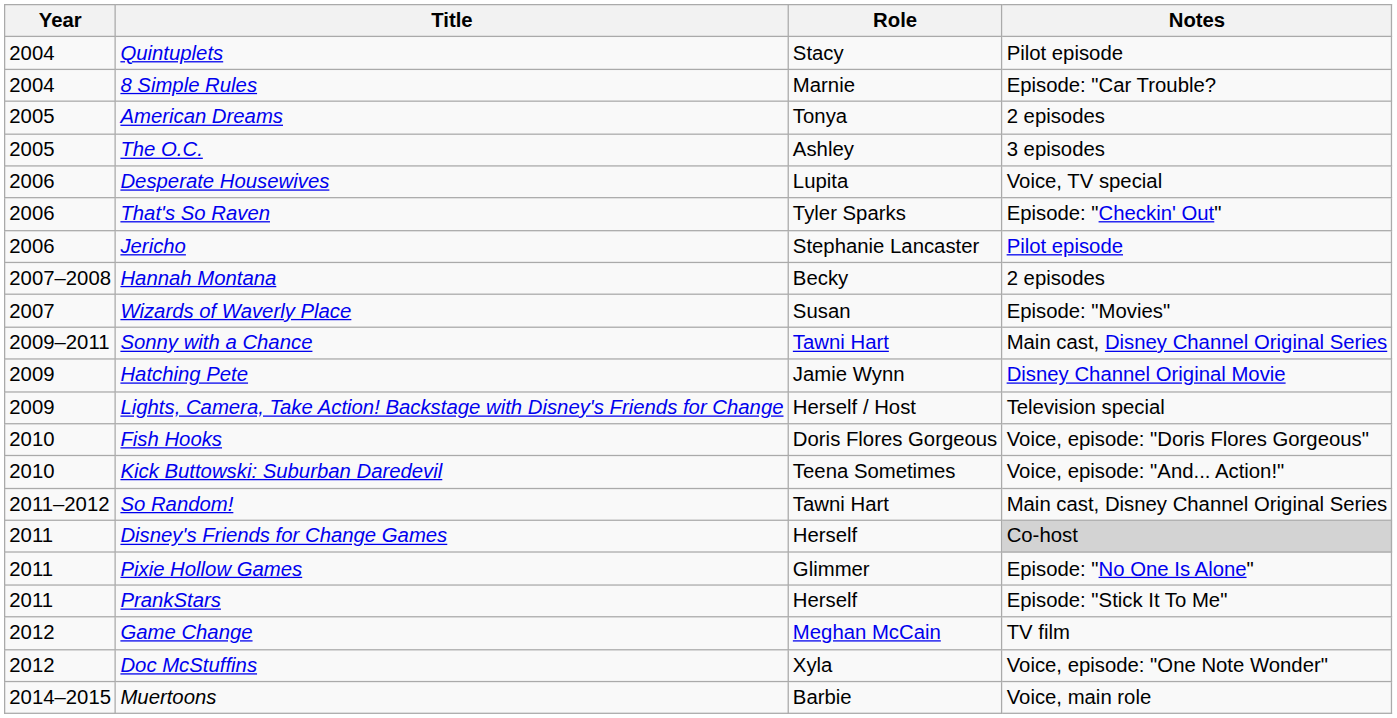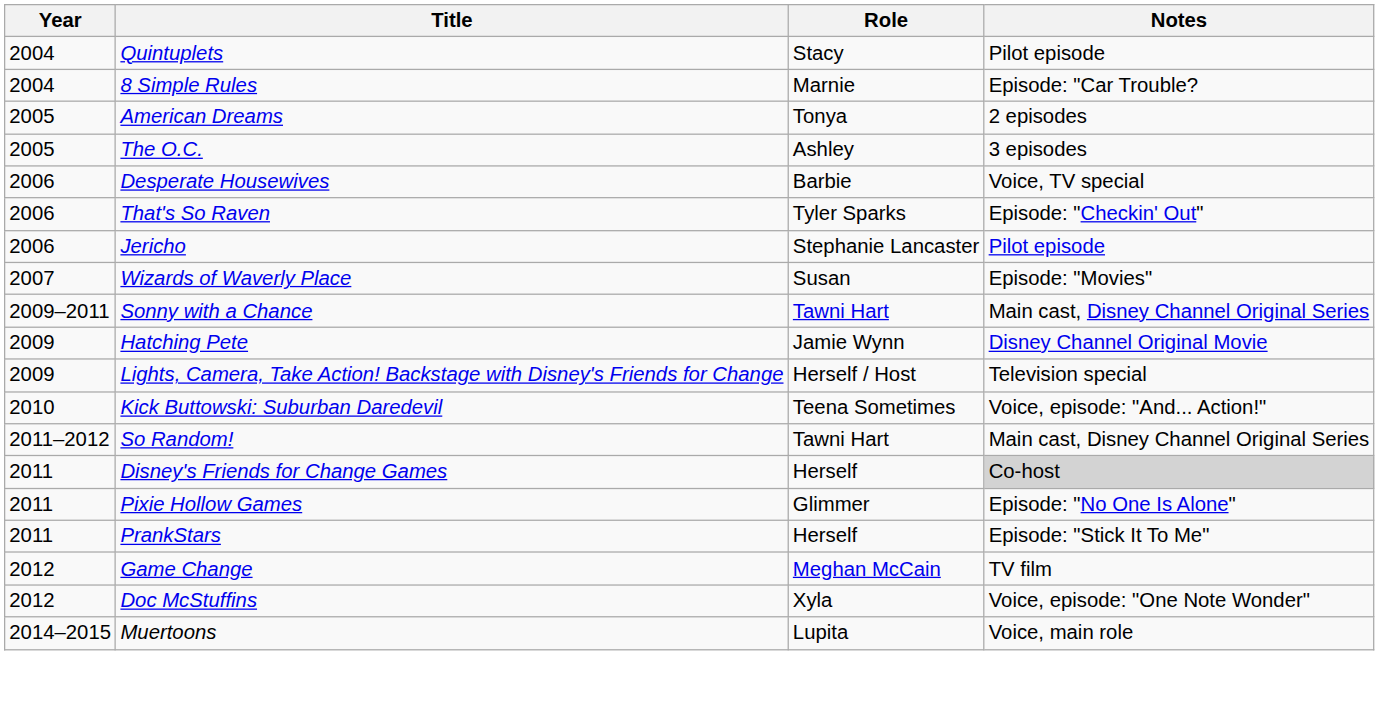Desperate Housewives | Role: Lupita -> Barbie
- row: 2007–2008 | Hannah Montana | Becky | 2 episodes
- row: 2010 | Fish Hooks | Doris Flores Gorgeous | Voice, episode: "Doris Flores Gorgeous"
Muertoons | Role: Barbie -> Lupita
